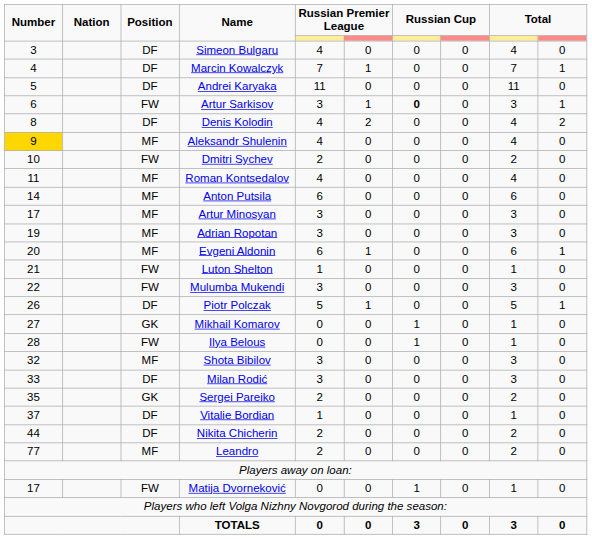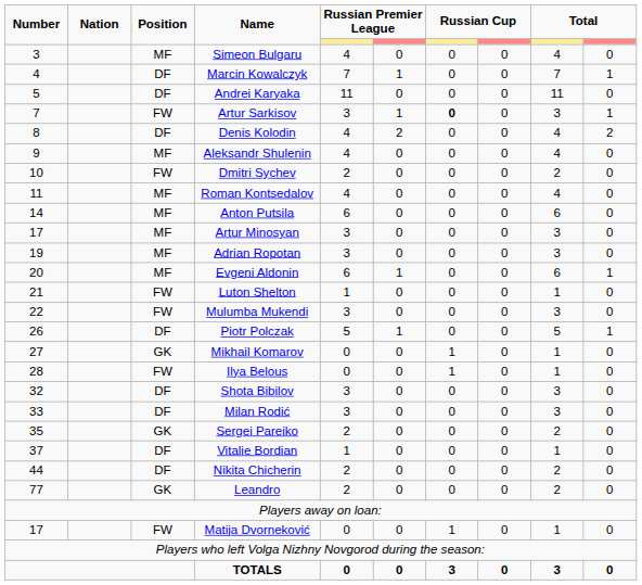Simeon Bulgaru | Position: DF -> MF
Artur Sarkisov | Number: 6 -> 7
Aleksandr Shulenin | Number: gold background -> no background
Shota Bibilov | Position: MF -> DF
Leandro | Position: MF -> GK
